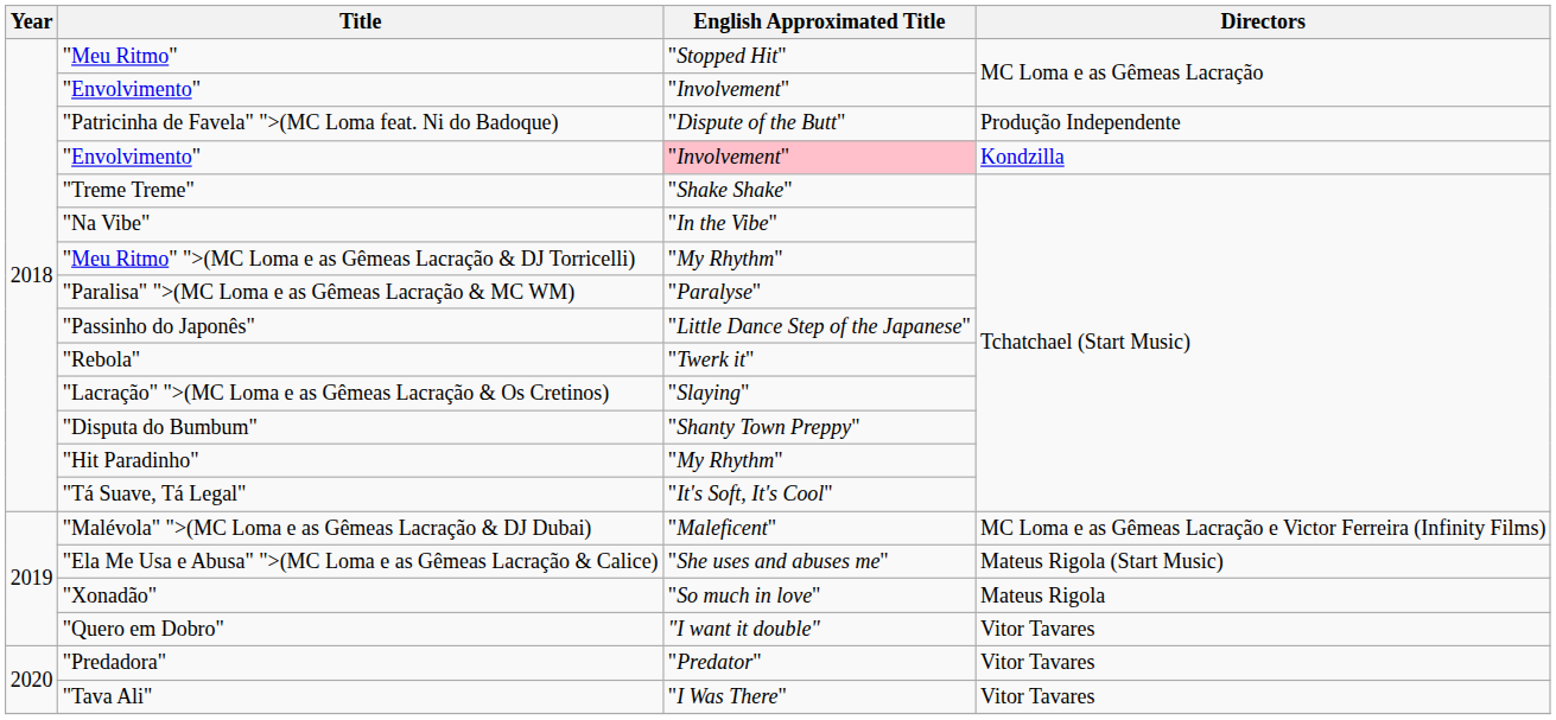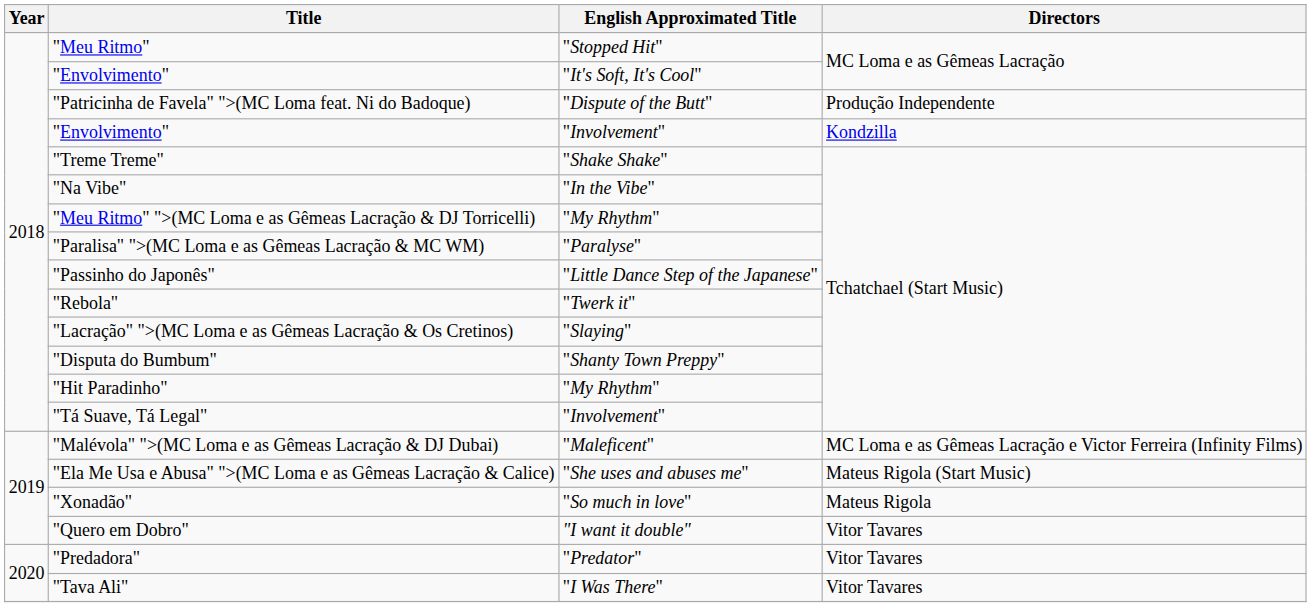"Envolvimento" / MC Loma e as Gêmeas Lacração | English Approximated Title: "Involvement" -> "It's Soft, It's Cool"
"Envolvimento" / Kondzilla | English Approximated Title: pink background -> no background
"Tá Suave, Tá Legal" | English Approximated Title: "It's Soft, It's Cool" -> "Involvement"
